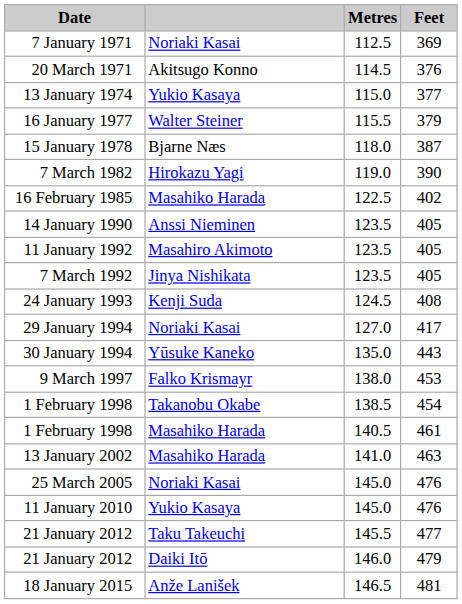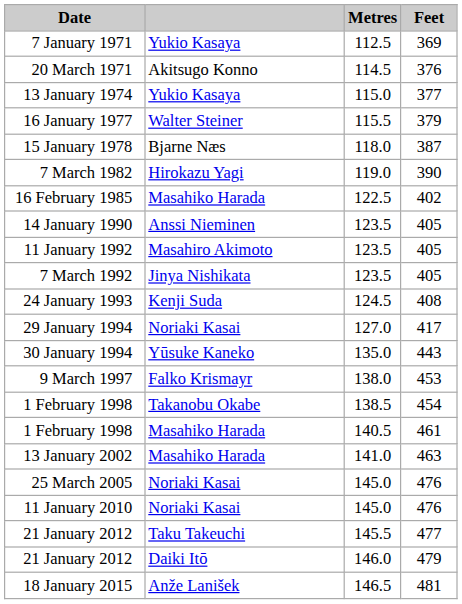7 January 1971 | column 2: Noriaki Kasai -> Yukio Kasaya
11 January 2010 | column 2: Yukio Kasaya -> Noriaki Kasai
